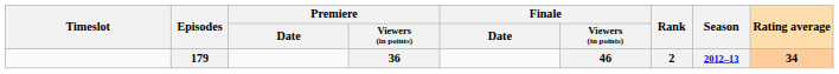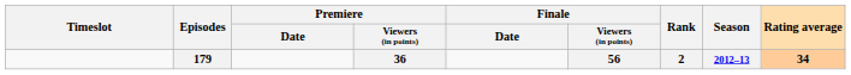179 | Finale / Viewers (in points): 46 -> 56
